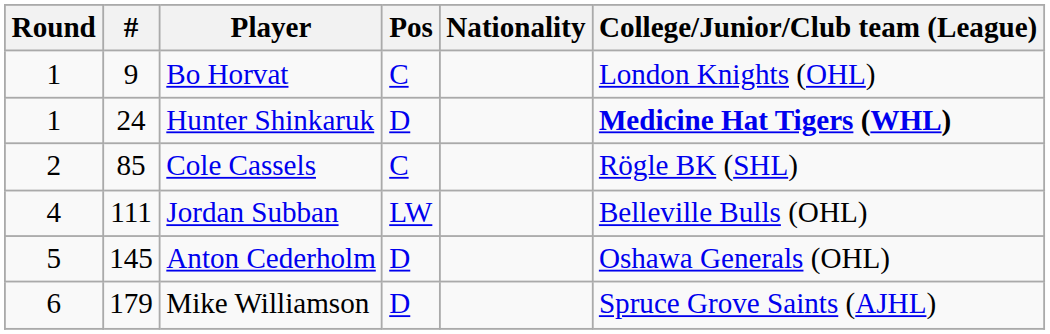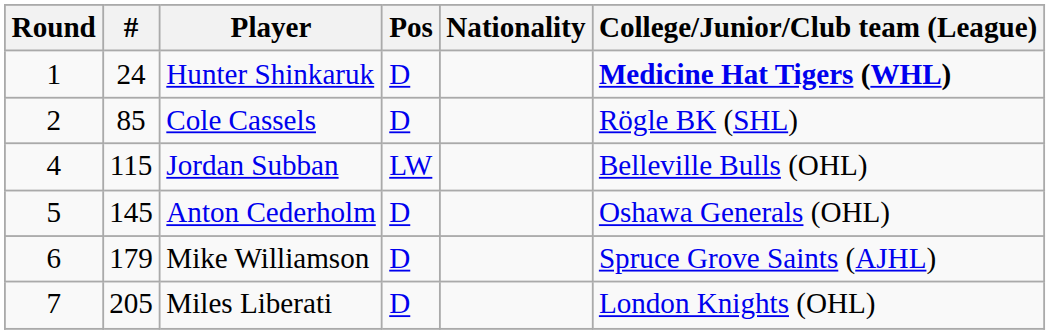- row: 1 | 9 | Bo Horvat | C | London Knights (OHL)
Cole Cassels | Pos: C -> D
Jordan Subban | #: 111 -> 115
+ row: 7 | 205 | Miles Liberati | D | London Knights (OHL)
